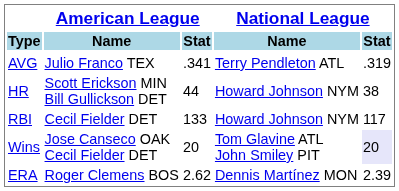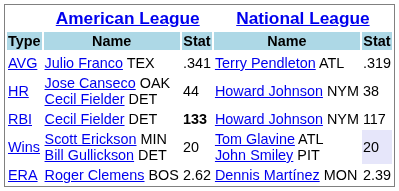HR | American League / Name: Scott Erickson MIN Bill Gullickson DET -> Jose Canseco OAK Cecil Fielder DET
RBI | American League / Stat: normal -> bold
Wins | American League / Name: Jose Canseco OAK Cecil Fielder DET -> Scott Erickson MIN Bill Gullickson DET
